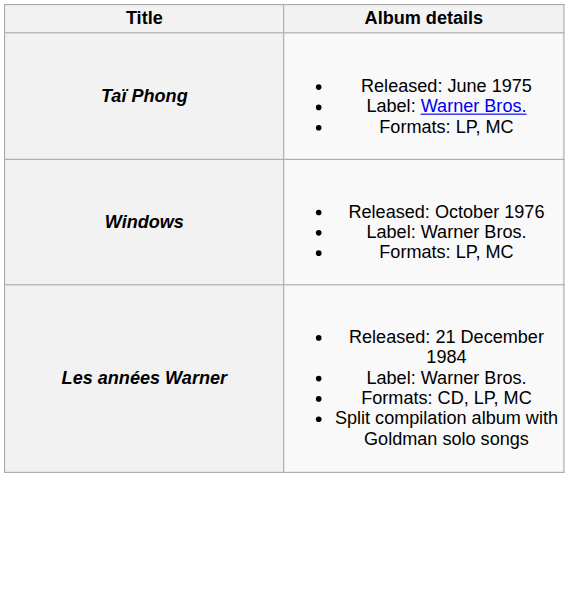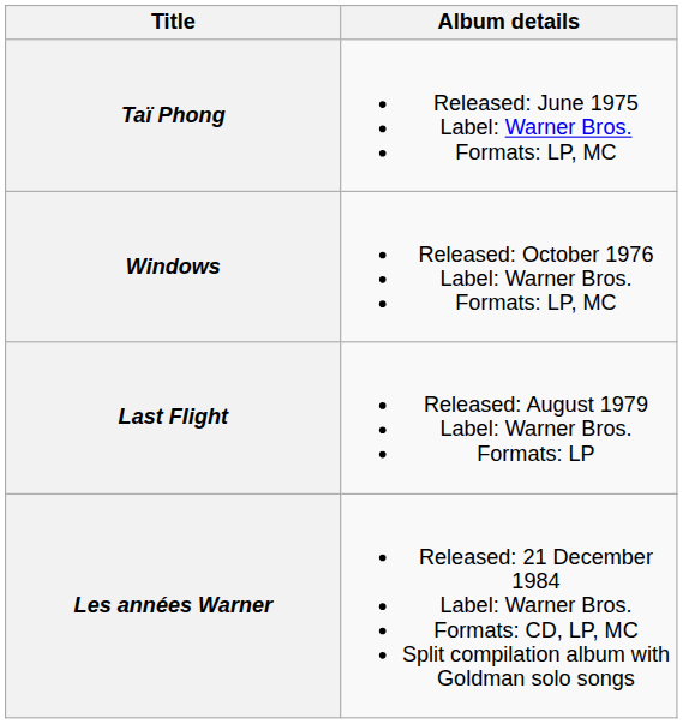+ row: Last Flight | Released: August 1979 Label: Warner Bros. Formats: LP
